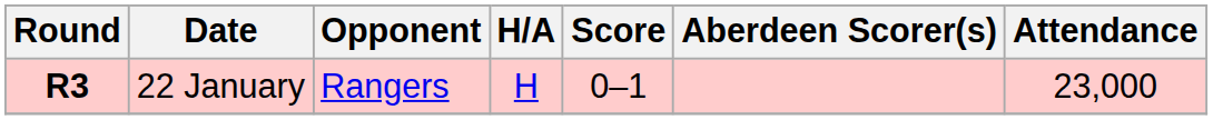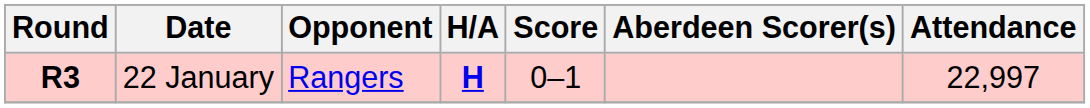22 January | H/A: normal -> bold
22 January | Attendance: 23,000 -> 22,997
